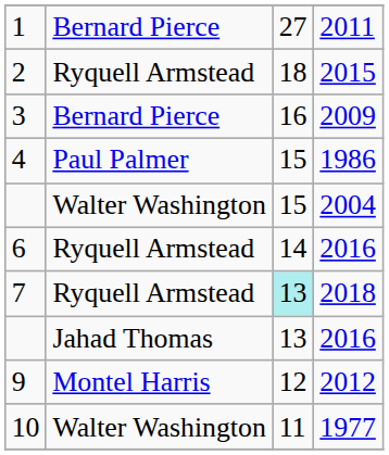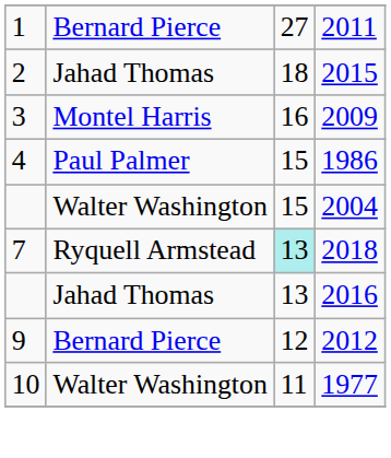2 | column 2: Ryquell Armstead -> Jahad Thomas
3 | column 2: Bernard Pierce -> Montel Harris
- row: 6 | Ryquell Armstead | 14 | 2016
9 | column 2: Montel Harris -> Bernard Pierce
